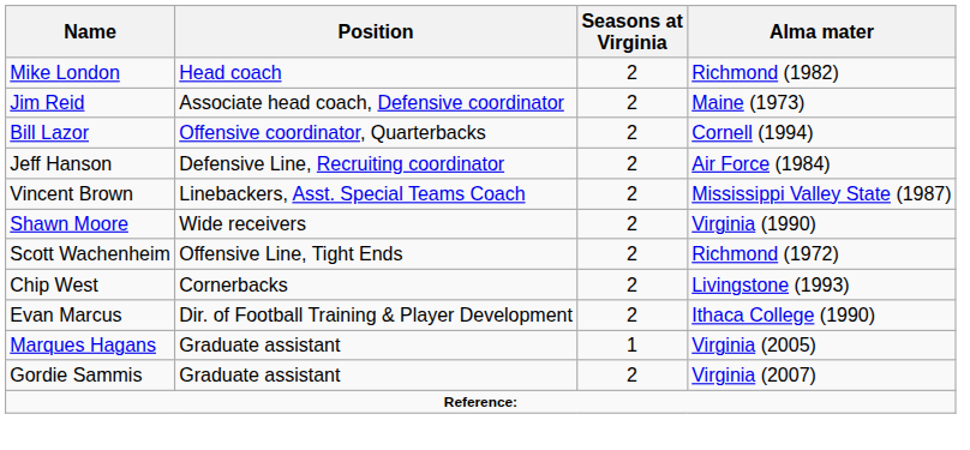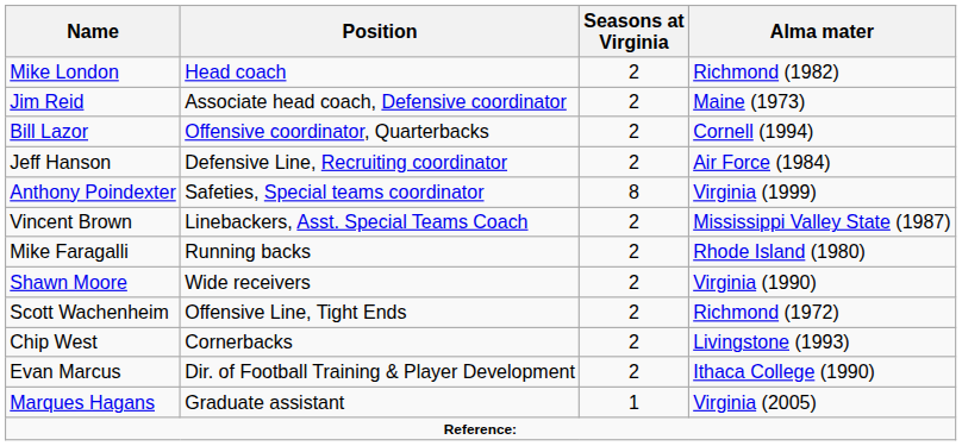+ row: Anthony Poindexter | Safeties, Special teams coordinator | 8 | Virginia (1999)
+ row: Mike Faragalli | Running backs | 2 | Rhode Island (1980)
- row: Gordie Sammis | Graduate assistant | 2 | Virginia (2007)
